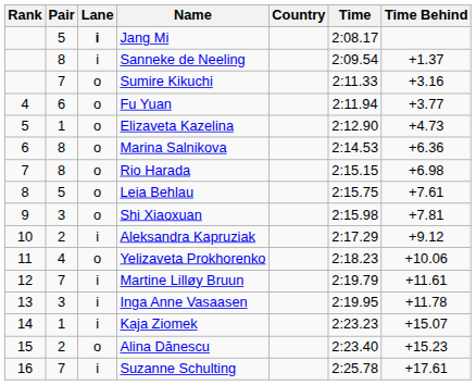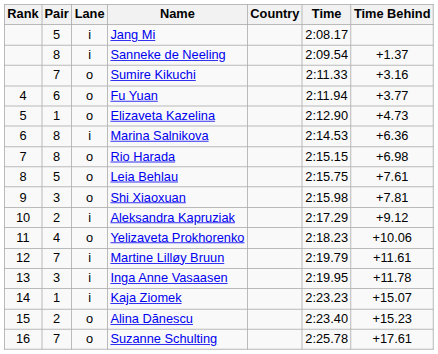Jang Mi | Lane: bold -> normal
Marina Salnikova | Lane: o -> i
Suzanne Schulting | Lane: i -> o
